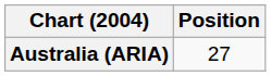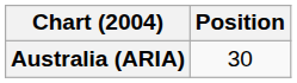Australia (ARIA) | Position: 27 -> 30
